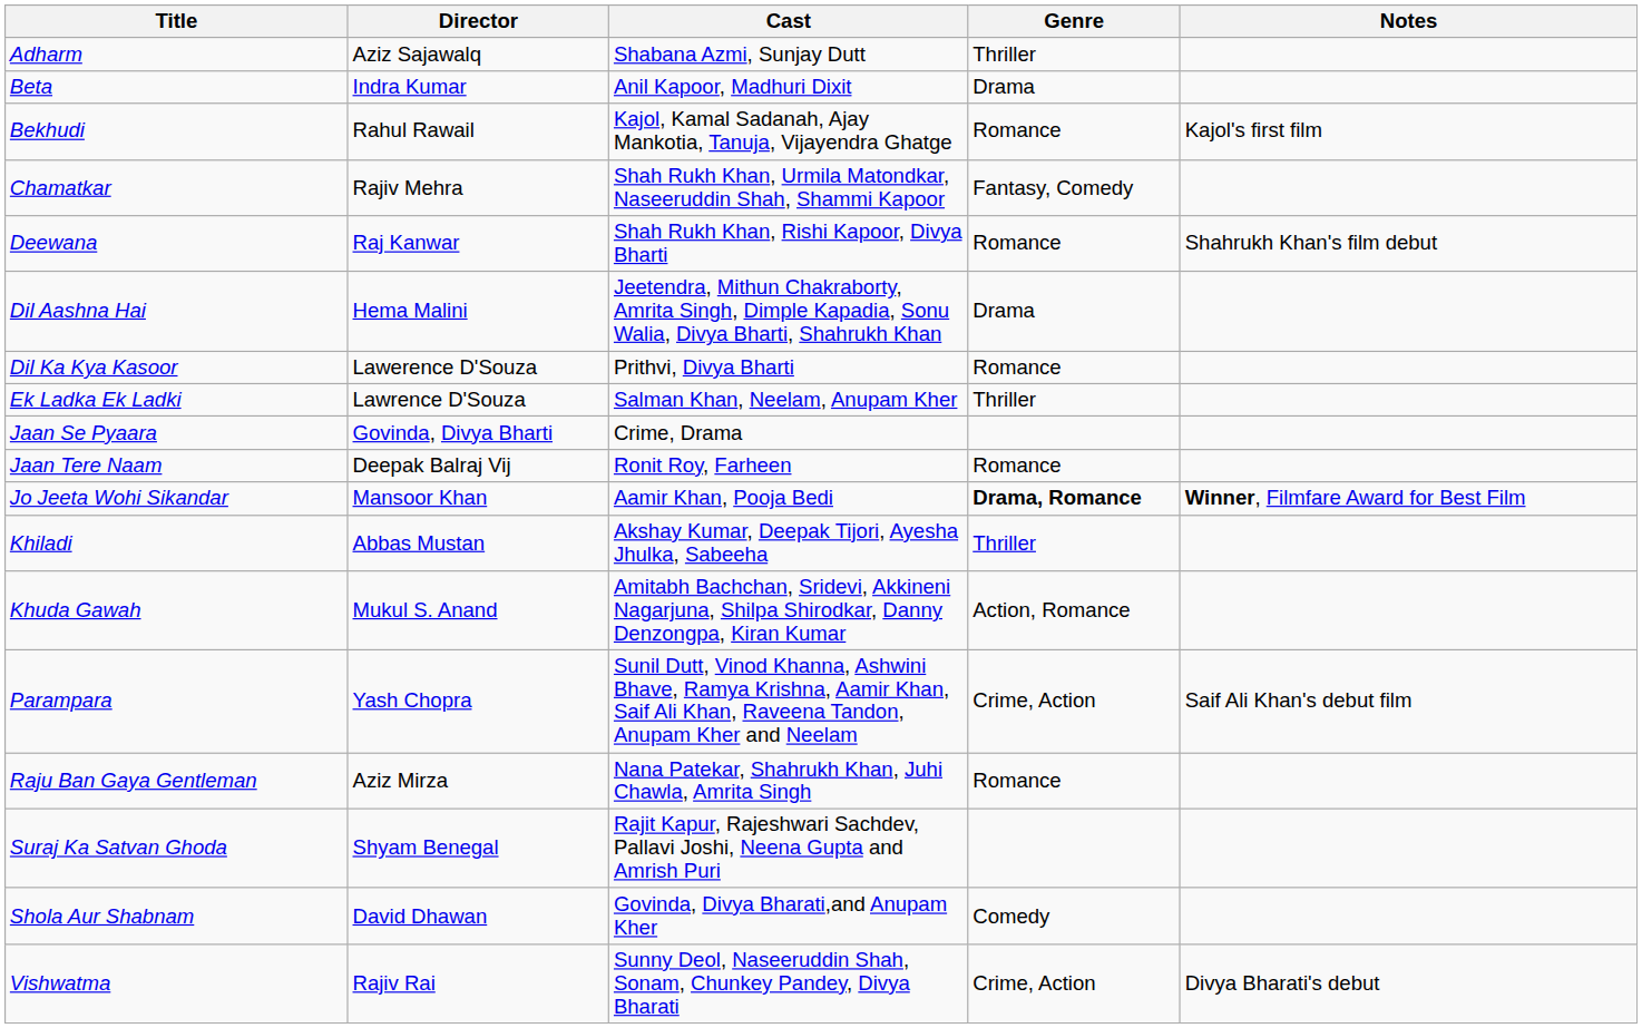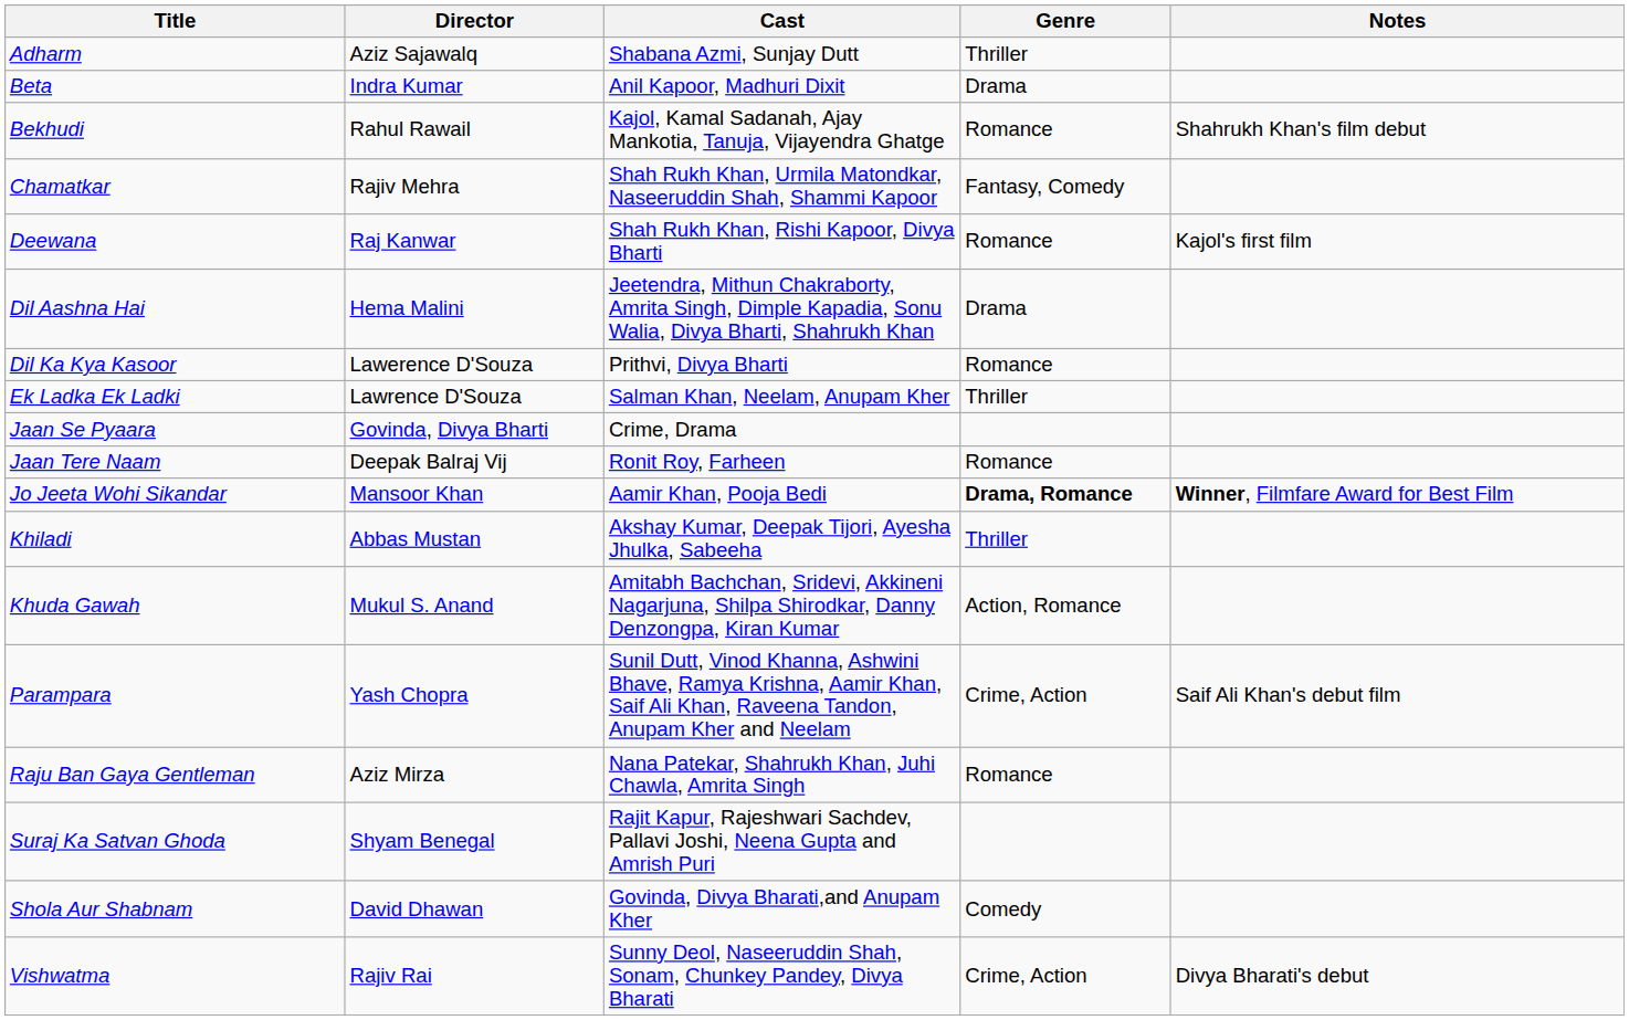Bekhudi | Notes: Kajol's first film -> Shahrukh Khan's film debut
Deewana | Notes: Shahrukh Khan's film debut -> Kajol's first film
